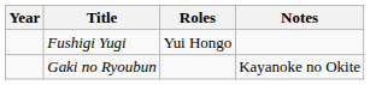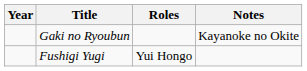rows swapped: Gaki no Ryoubun <-> Fushigi Yugi
